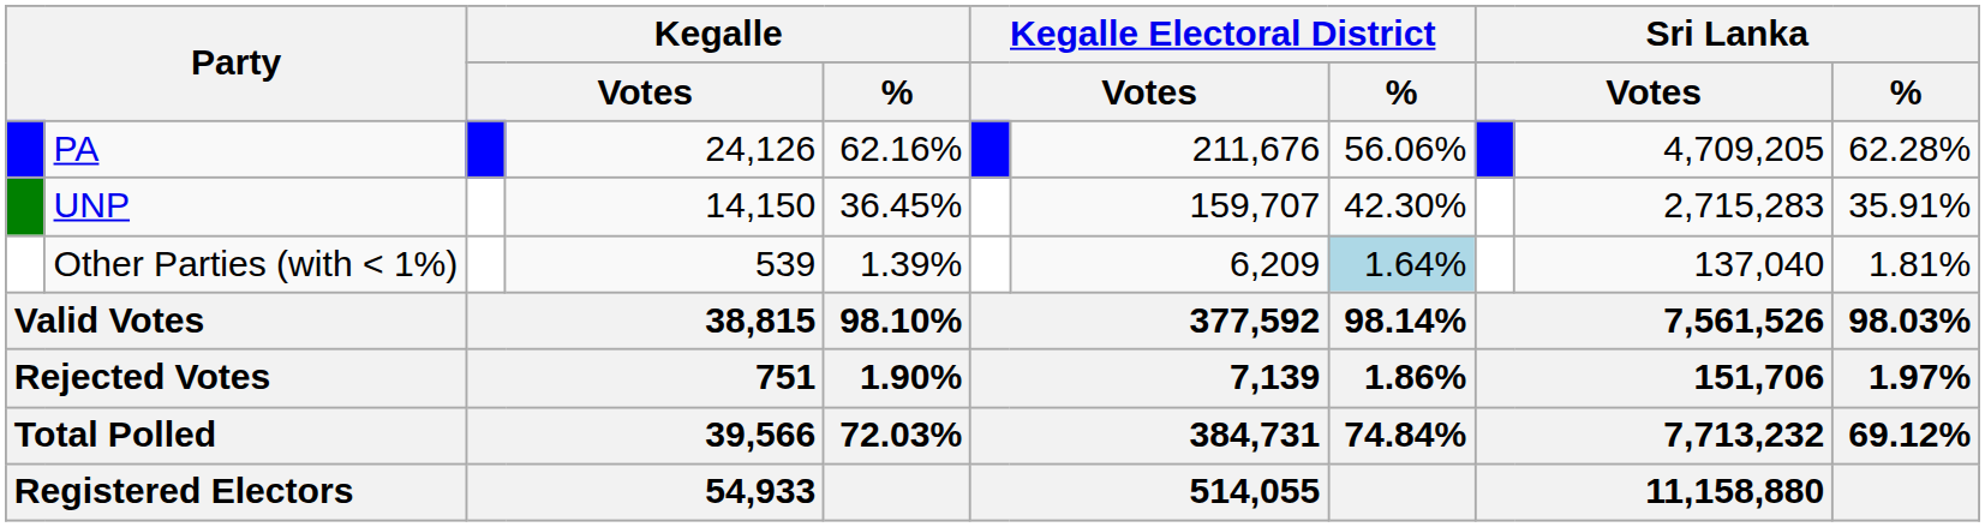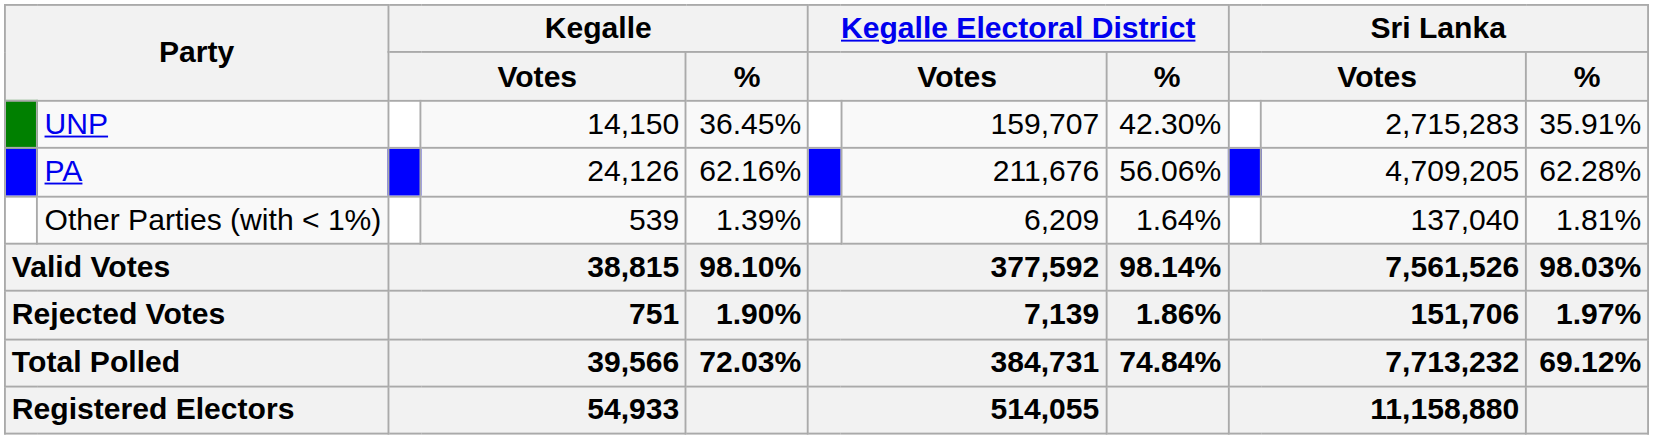rows swapped: PA <-> UNP
Other Parties (with < 1%) | Kegalle Electoral District / %: lightblue background -> no background
